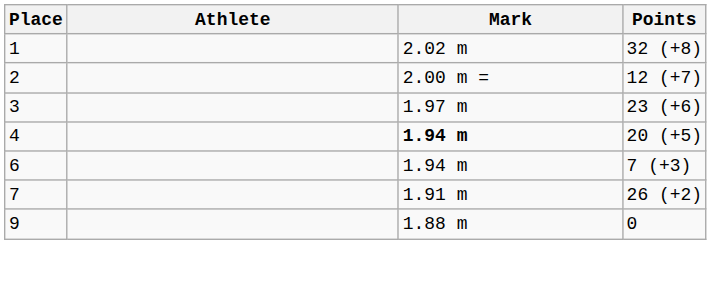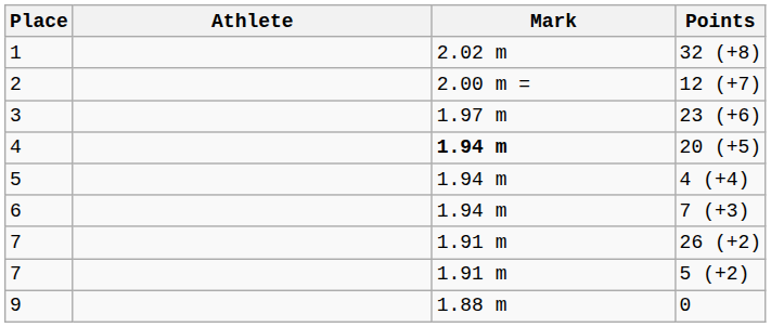+ row: 5 | 1.94 m | 4 (+4)
+ row: 7 | 1.91 m | 5 (+2)
